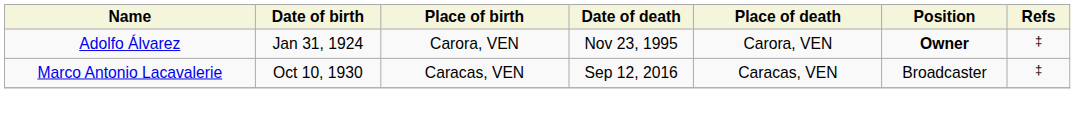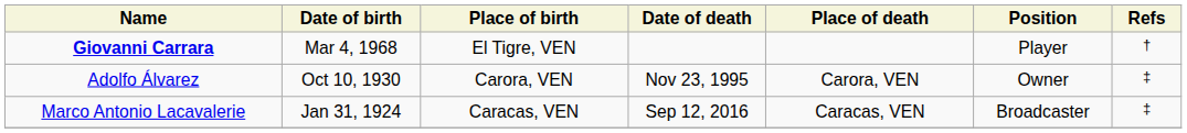+ row: Giovanni Carrara | Mar 4, 1968 | El Tigre, VEN | Player | †
Adolfo Álvarez | Date of birth: Jan 31, 1924 -> Oct 10, 1930
Adolfo Álvarez | Position: bold -> normal
Marco Antonio Lacavalerie | Date of birth: Oct 10, 1930 -> Jan 31, 1924
